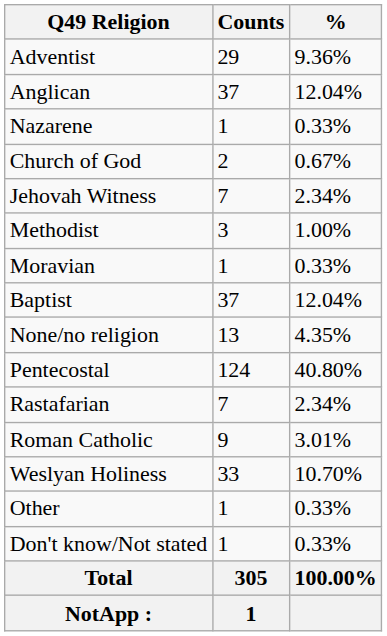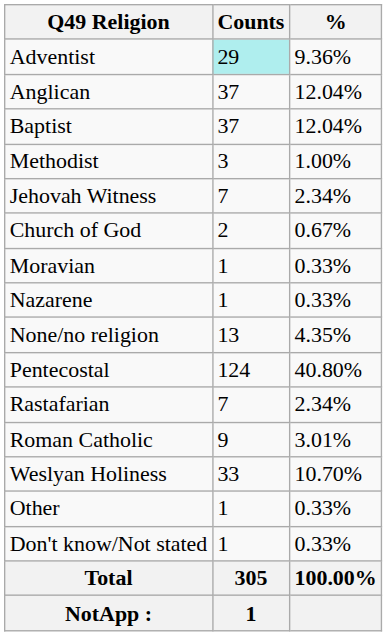Adventist | Counts: no background -> paleturquoise background
rows swapped: Baptist <-> Nazarene
rows swapped: Church of God <-> Methodist
